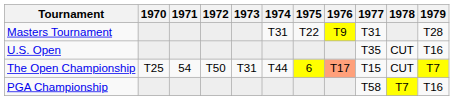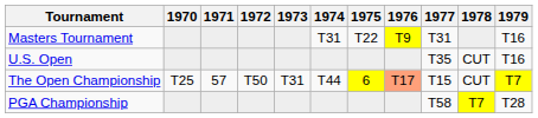Masters Tournament | 1979: T28 -> T16
The Open Championship | 1971: 54 -> 57
PGA Championship | 1979: T16 -> T28
